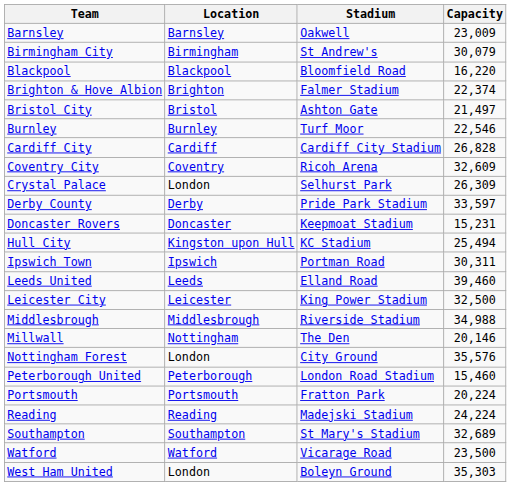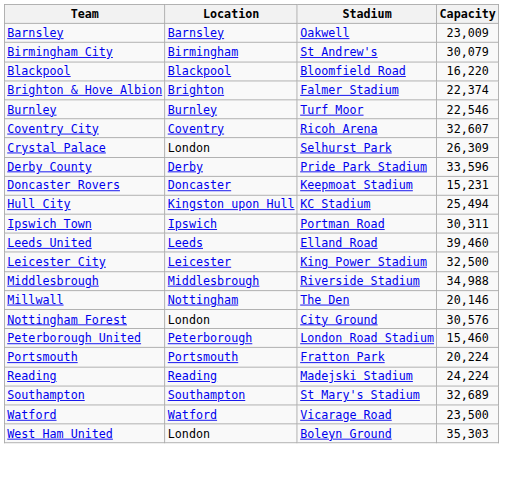- row: Bristol City | Bristol | Ashton Gate | 21,497
- row: Cardiff City | Cardiff | Cardiff City Stadium | 26,828
Coventry City | Capacity: 32,609 -> 32,607
Derby County | Capacity: 33,597 -> 33,596
Nottingham Forest | Capacity: 35,576 -> 30,576
